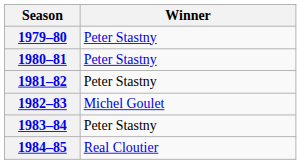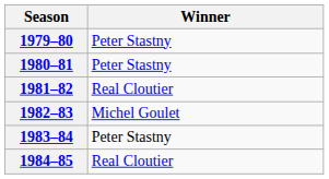1981–82 | Winner: Peter Stastny -> Real Cloutier
